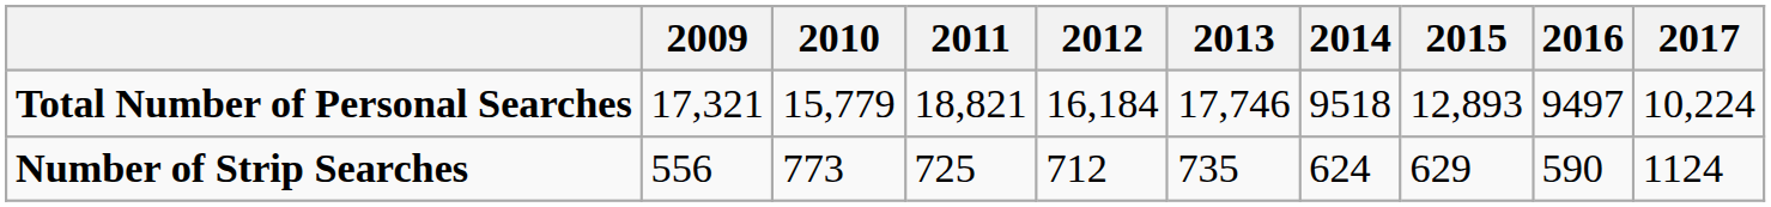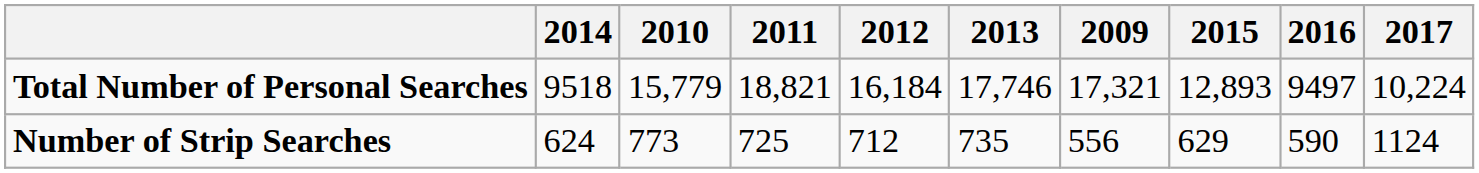columns swapped: 2009 <-> 2014
